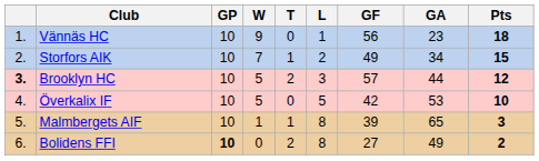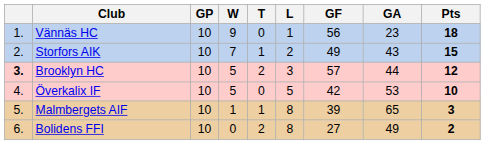Storfors AIK | GA: 34 -> 43
Bolidens FFI | GP: bold -> normal
